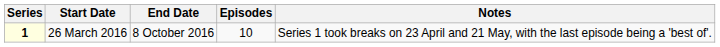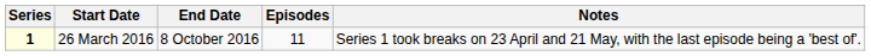26 March 2016 | Episodes: 10 -> 11
